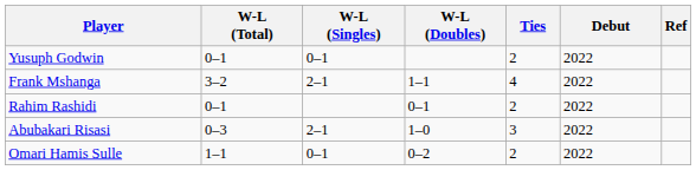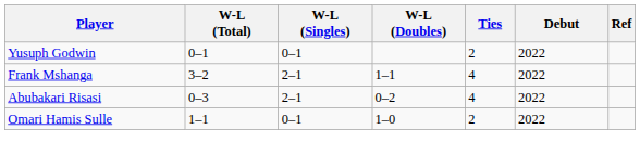- row: Rahim Rashidi | 0–1 | 0–1 | 2 | 2022
Abubakari Risasi | W-L (Doubles): 1–0 -> 0–2
Abubakari Risasi | Ties: 3 -> 4
Omari Hamis Sulle | W-L (Doubles): 0–2 -> 1–0
